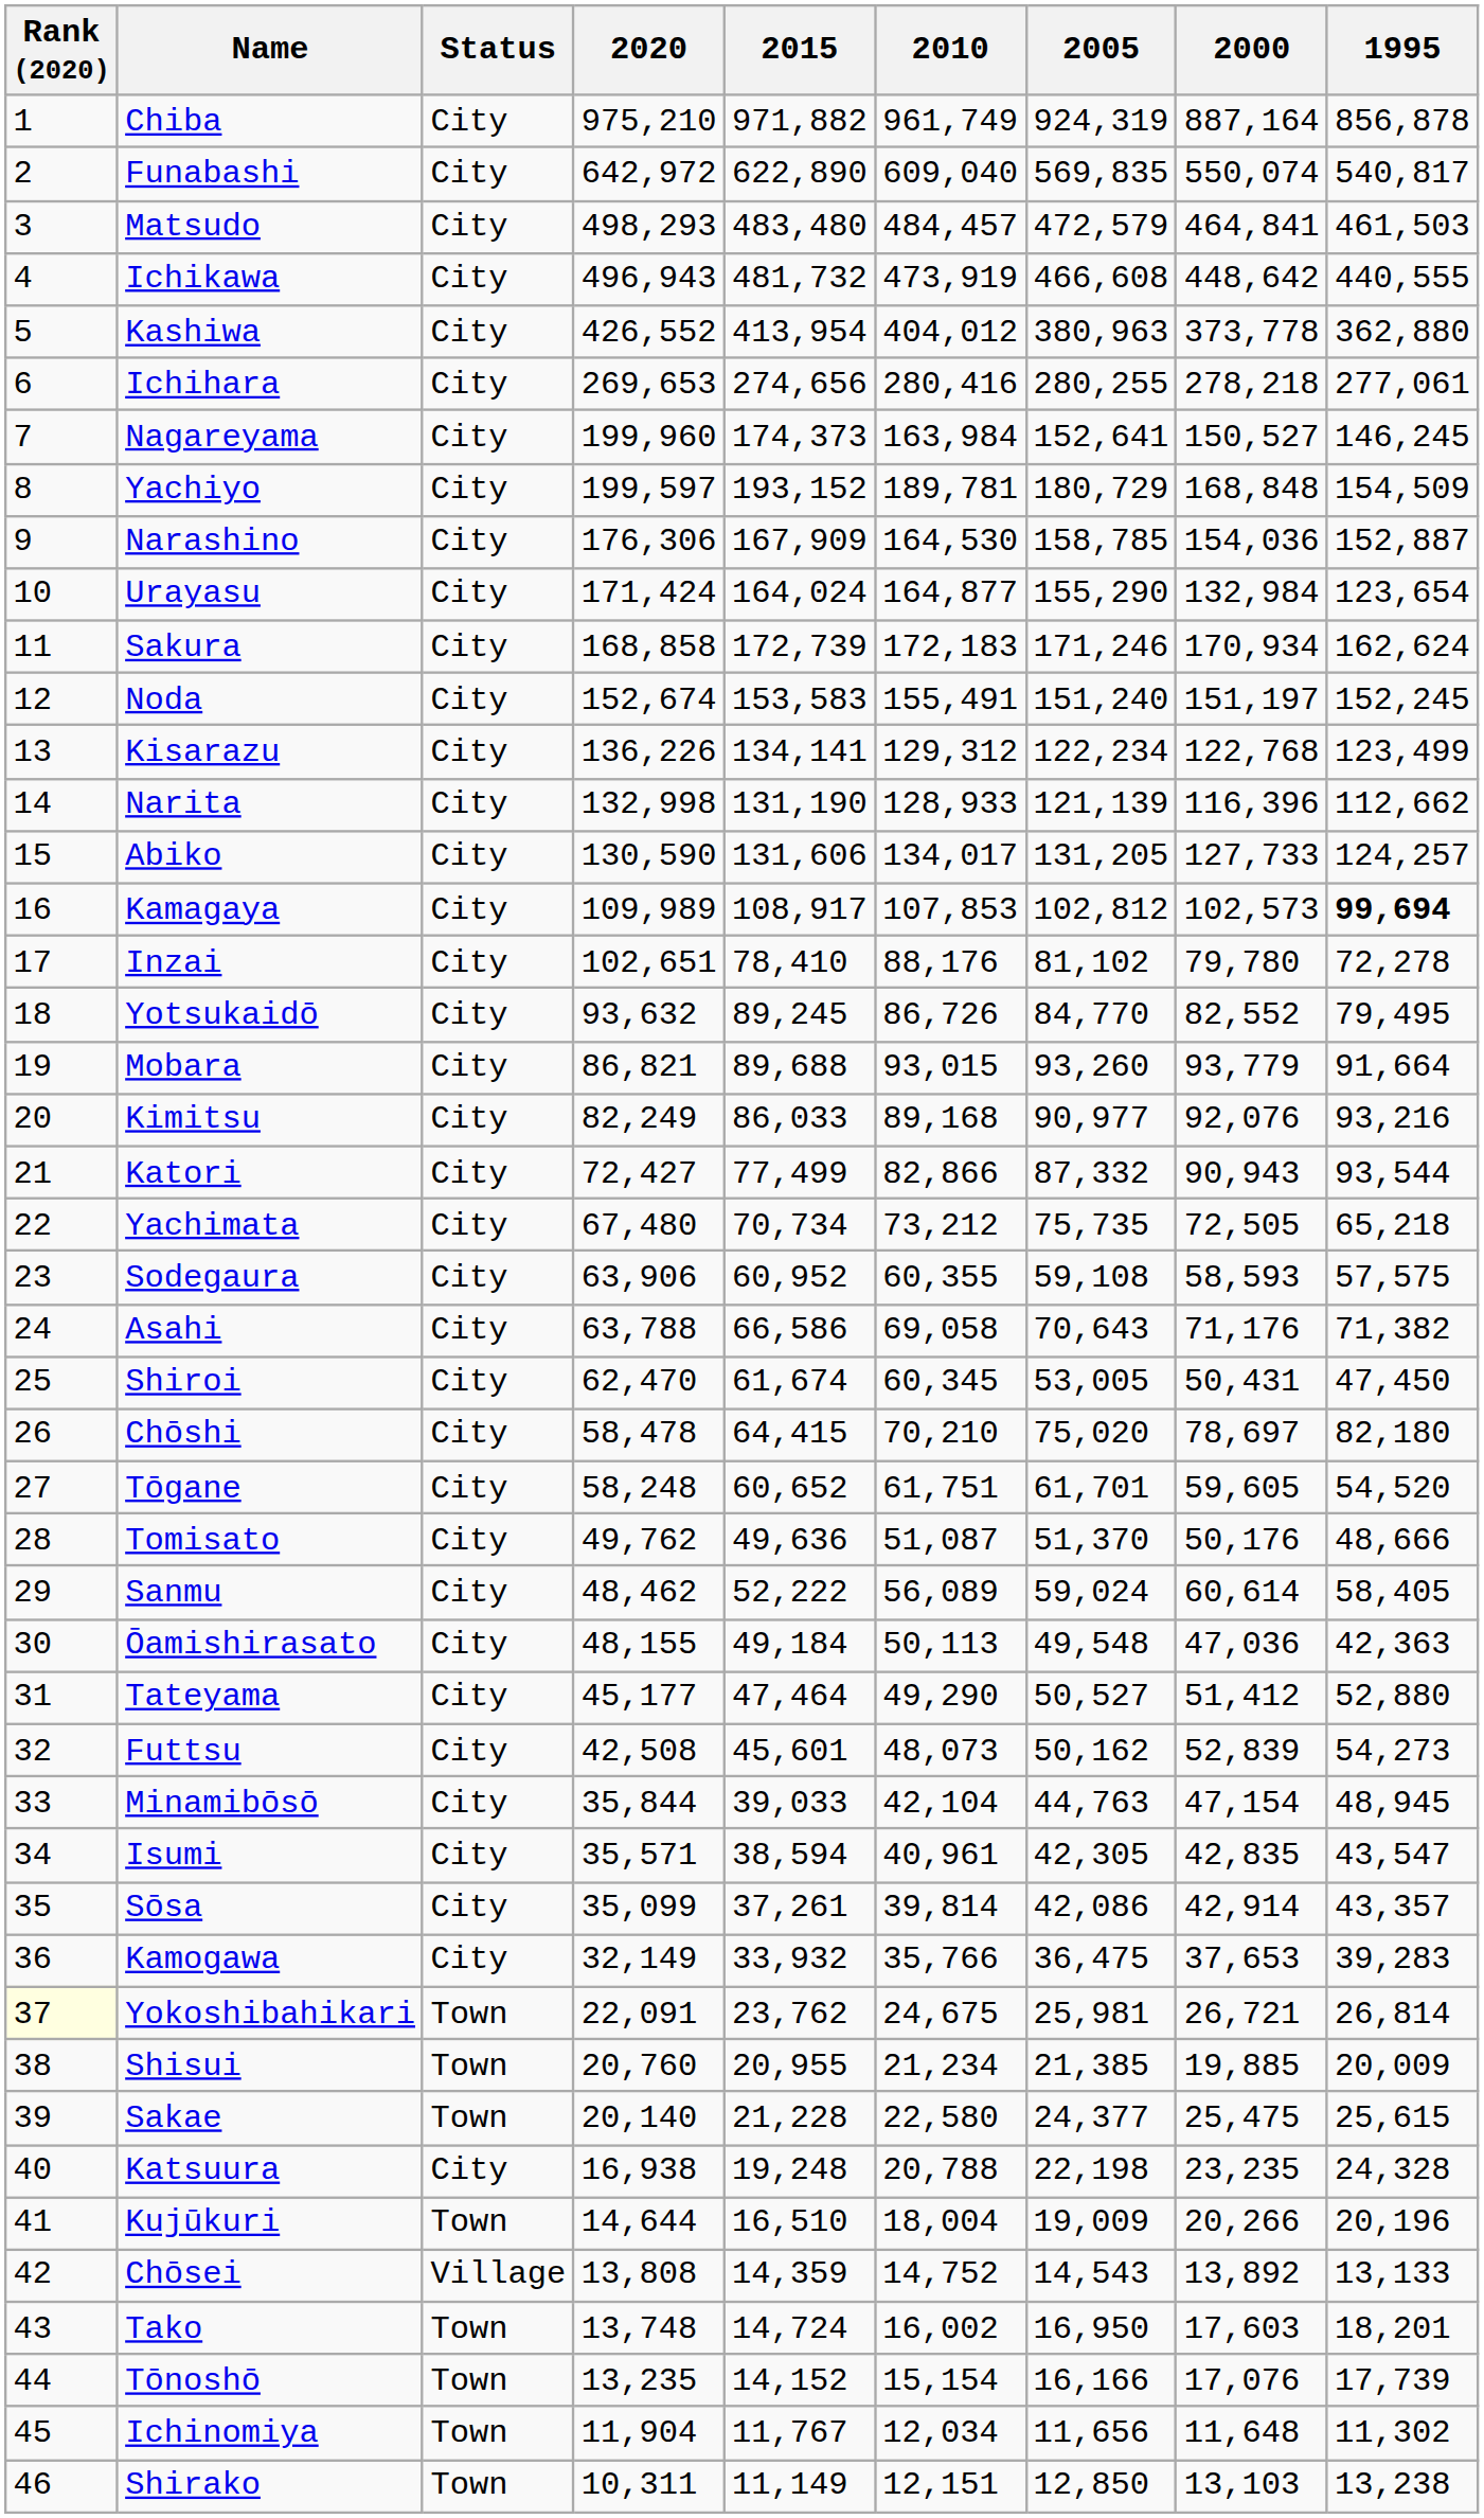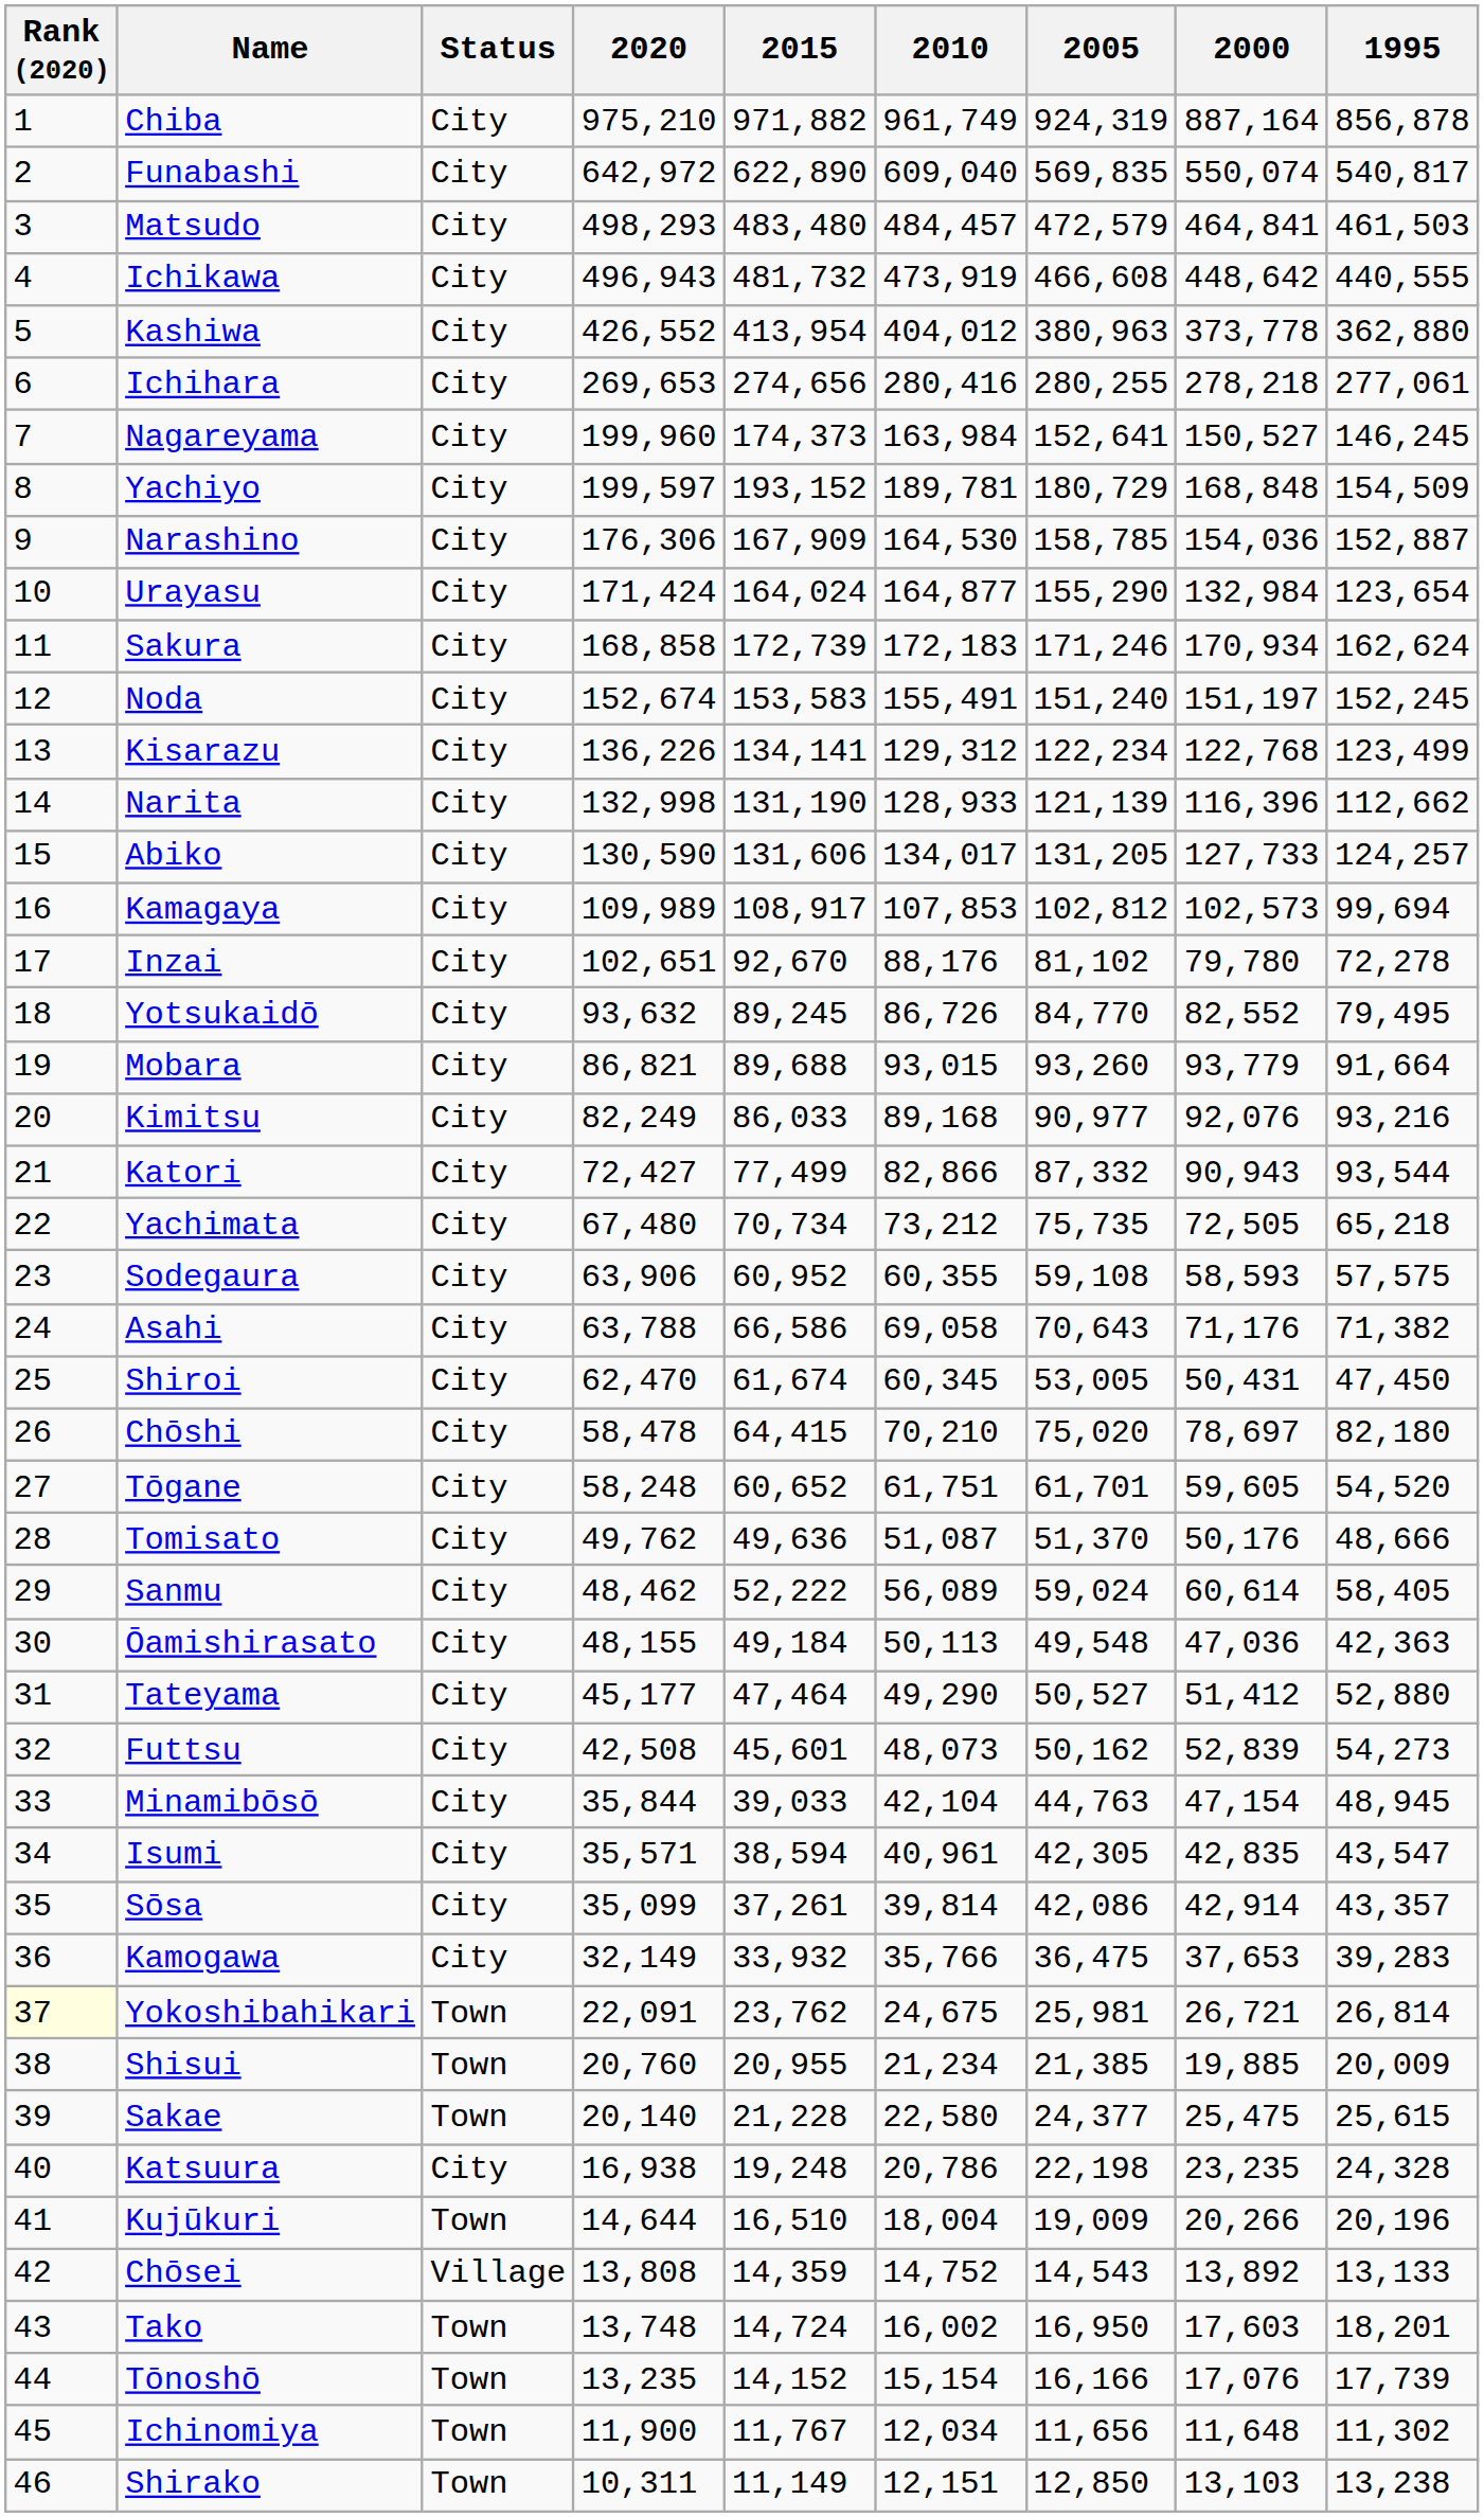Kamagaya | 1995: bold -> normal
Inzai | 2015: 78,410 -> 92,670
Katsuura | 2010: 20,788 -> 20,786
Ichinomiya | 2020: 11,904 -> 11,900
